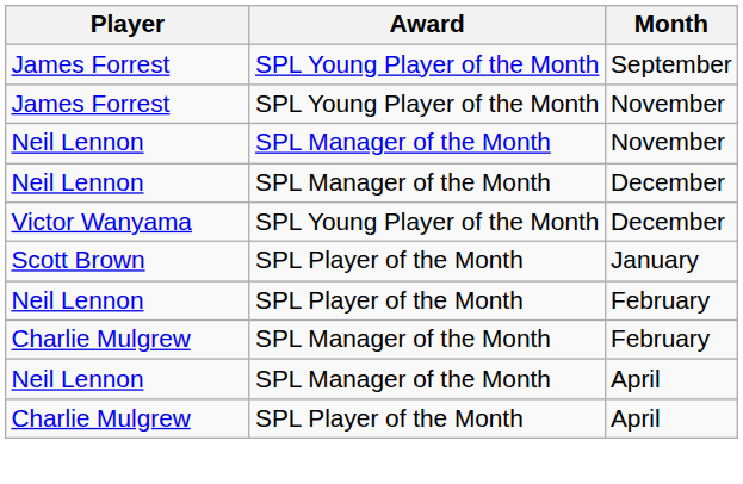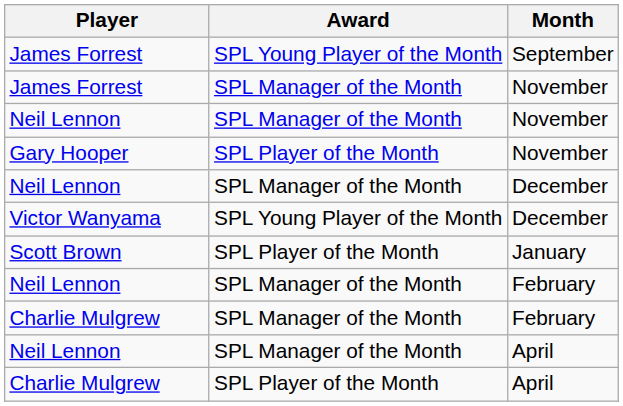James Forrest / November | Award: SPL Young Player of the Month -> SPL Manager of the Month
+ row: Gary Hooper | SPL Player of the Month | November
Neil Lennon / February | Award: SPL Player of the Month -> SPL Manager of the Month
